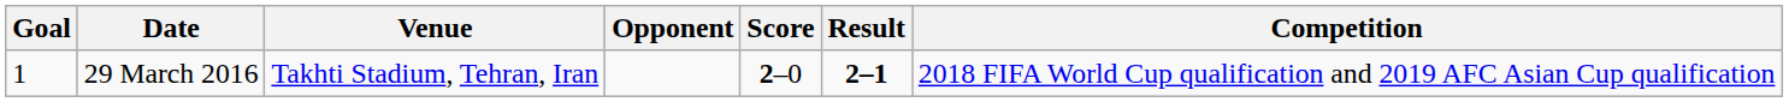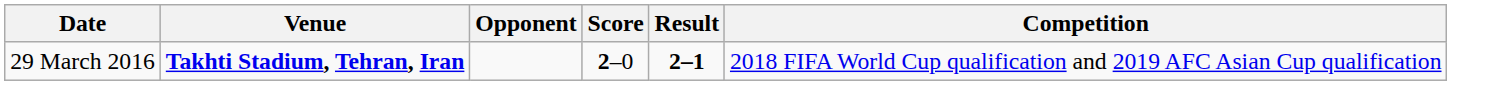- column: Goal | 1
29 March 2016 | Venue: normal -> bold
